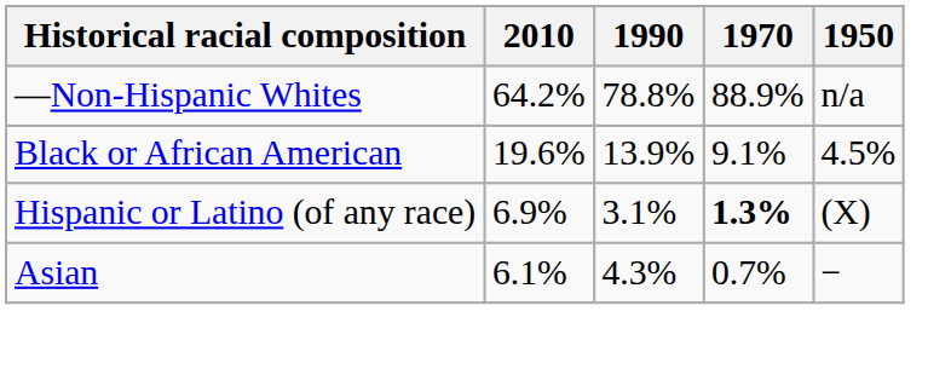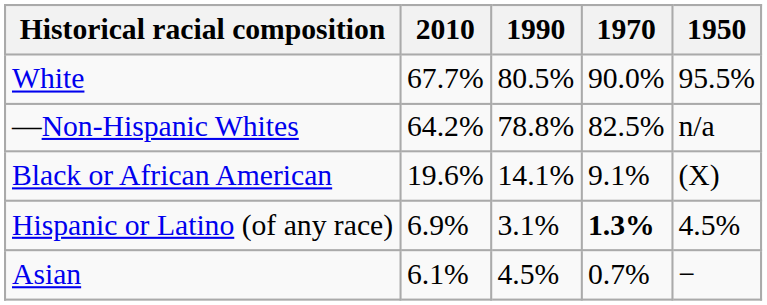+ row: White | 67.7% | 80.5% | 90.0% | 95.5%
—Non-Hispanic Whites | 1970: 88.9% -> 82.5%
Black or African American | 1990: 13.9% -> 14.1%
Black or African American | 1950: 4.5% -> (X)
Hispanic or Latino (of any race) | 1950: (X) -> 4.5%
Asian | 1990: 4.3% -> 4.5%
